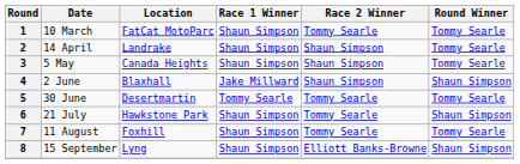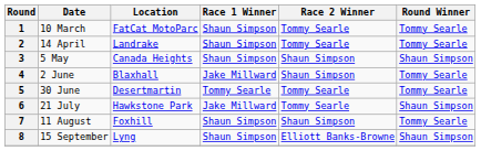2 | Race 2 Winner: Shaun Simpson -> Tommy Searle
3 | Round Winner: Tommy Searle -> Shaun Simpson
4 | Round Winner: Shaun Simpson -> Tommy Searle
6 | Race 1 Winner: Shaun Simpson -> Jake Millward
7 | Race 2 Winner: Tommy Searle -> Shaun Simpson
